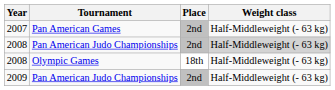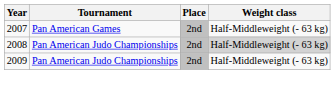- row: 2008 | Olympic Games | 18th | Half-Middleweight (- 63 kg)
